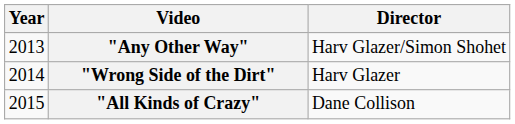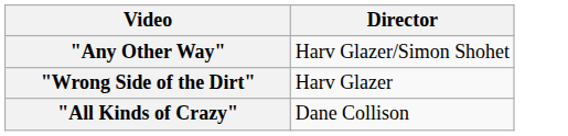- column: Year | 2013 | 2014 | 2015
